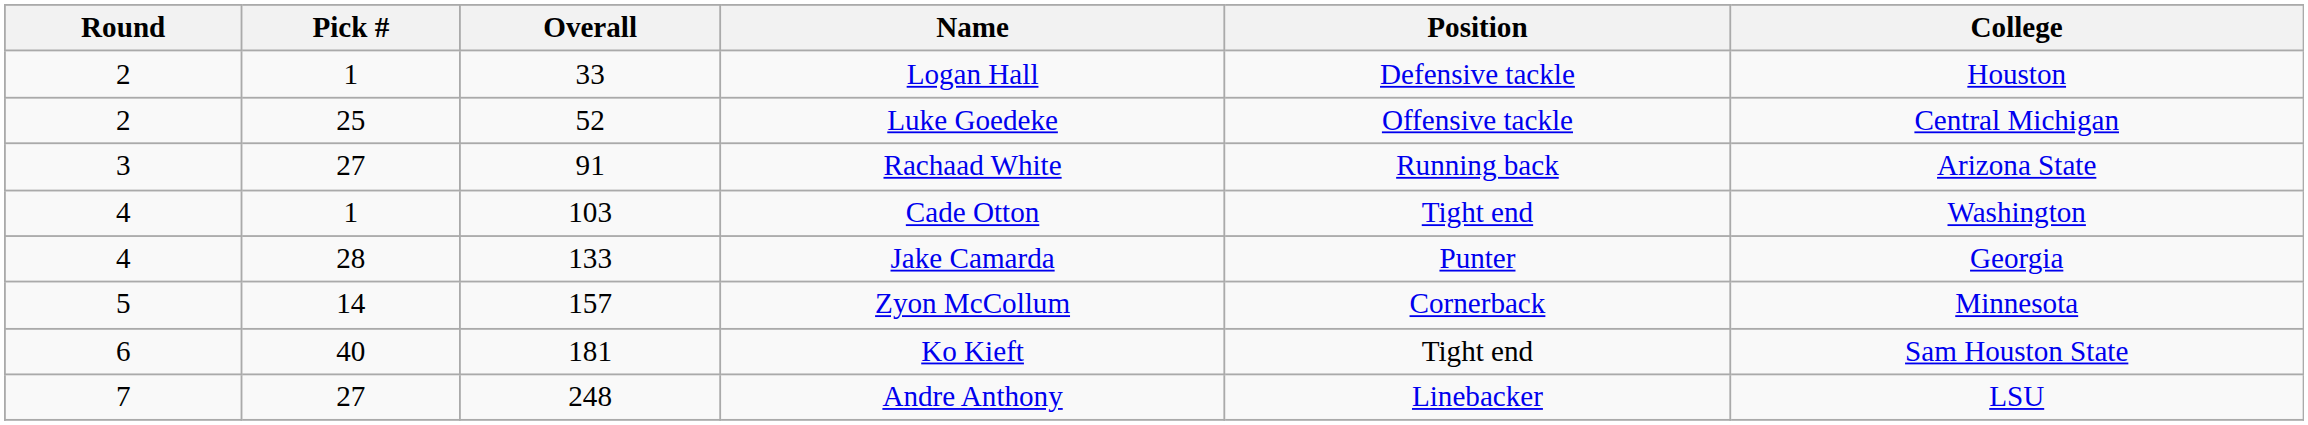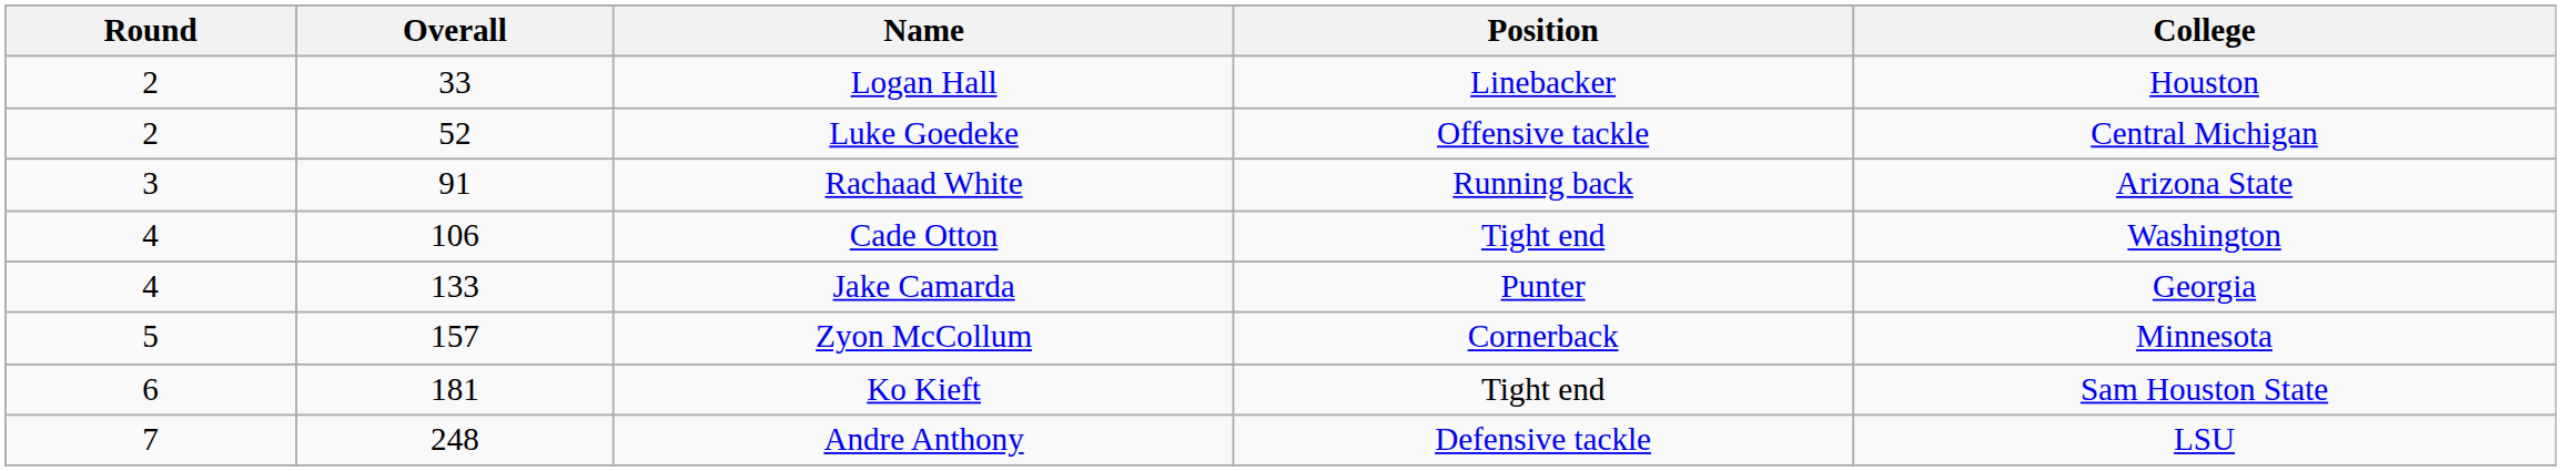- column: Pick # | 1 | 25 | 27 | 1 | 28 | 14 | 40 | 27
Logan Hall | Position: Defensive tackle -> Linebacker
Cade Otton | Overall: 103 -> 106
Andre Anthony | Position: Linebacker -> Defensive tackle
